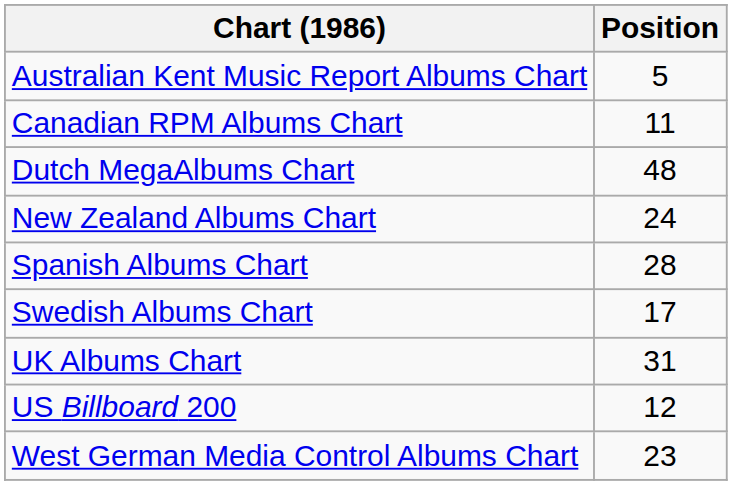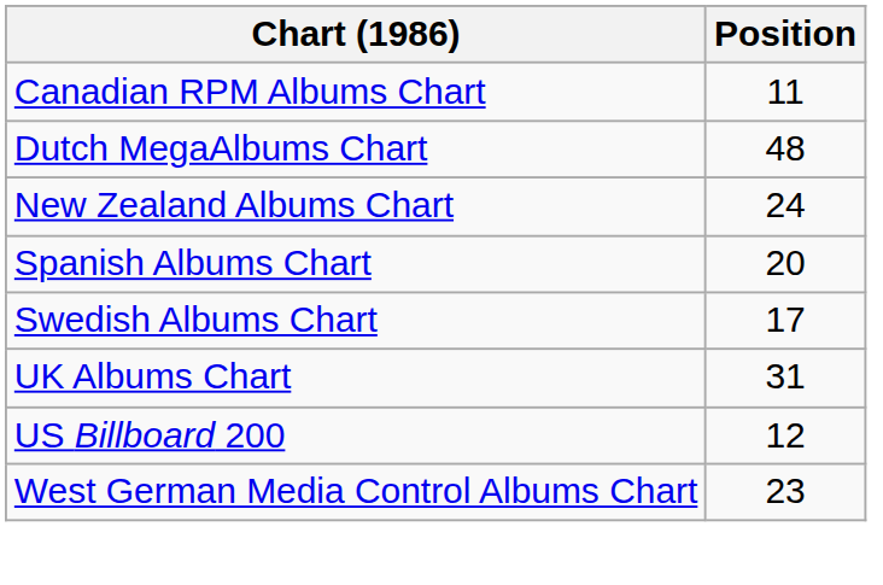- row: Australian Kent Music Report Albums Chart | 5
Spanish Albums Chart | Position: 28 -> 20
